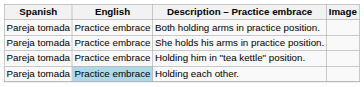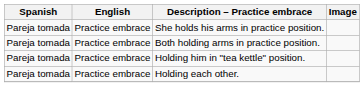rows swapped: Both holding arms in practice position. <-> She holds his arms in practice position.
Holding each other. | English: lightblue background -> no background
